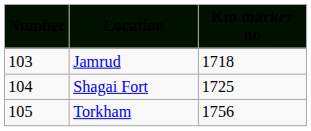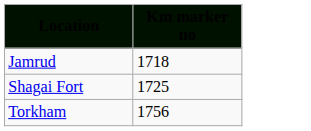- column: Number | 103 | 104 | 105
